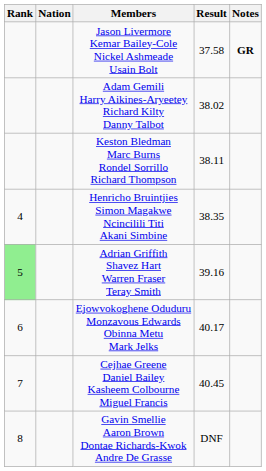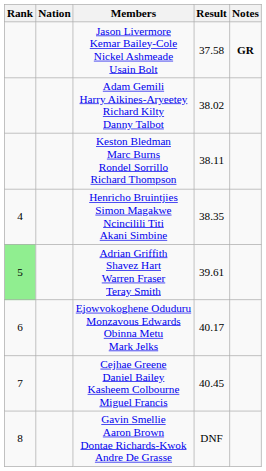Adrian Griffith Shavez Hart Warren Fraser Teray Smith | Result: 39.16 -> 39.61
